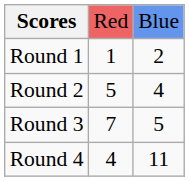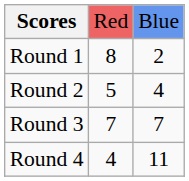Round 1 | column 2: 1 -> 8
Round 3 | column 3: 5 -> 7
